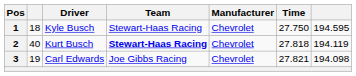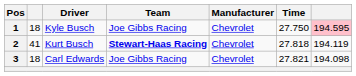1 | Team: Stewart-Haas Racing -> Joe Gibbs Racing
1 | column 7: no background -> pink background
2 | column 2: 40 -> 41
3 | column 2: 19 -> 18
